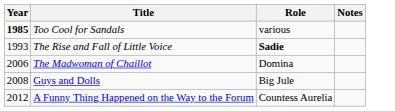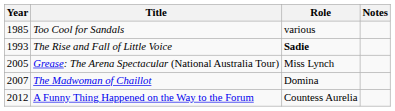Too Cool for Sandals | Year: bold -> normal
+ row: 2005 | Grease: The Arena Spectacular (National Australia Tour) | Miss Lynch
The Madwoman of Chaillot | Year: 2006 -> 2007
- row: 2008 | Guys and Dolls | Big Jule
